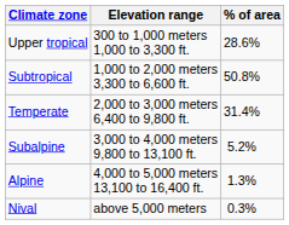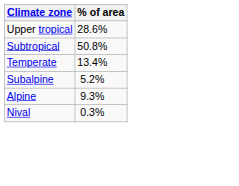- column: Elevation range | 300 to 1,000 meters 1,000 to 3,300 ft. | 1,000 to 2,000 meters 3,300 to 6,600 ft. | 2,000 to 3,000 meters 6,400 to 9,800 ft. | 3,000 to 4,000 meters 9,800 to 13,100 ft. | 4,000 to 5,000 meters 13,100 to 16,400 ft. | above 5,000 meters
Temperate | % of area: 31.4% -> 13.4%
Alpine | % of area: 1.3% -> 9.3%
